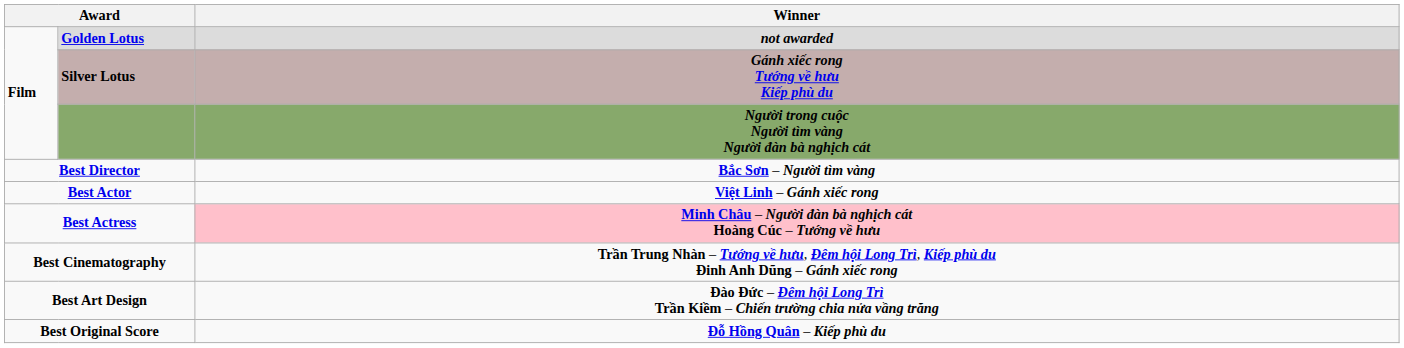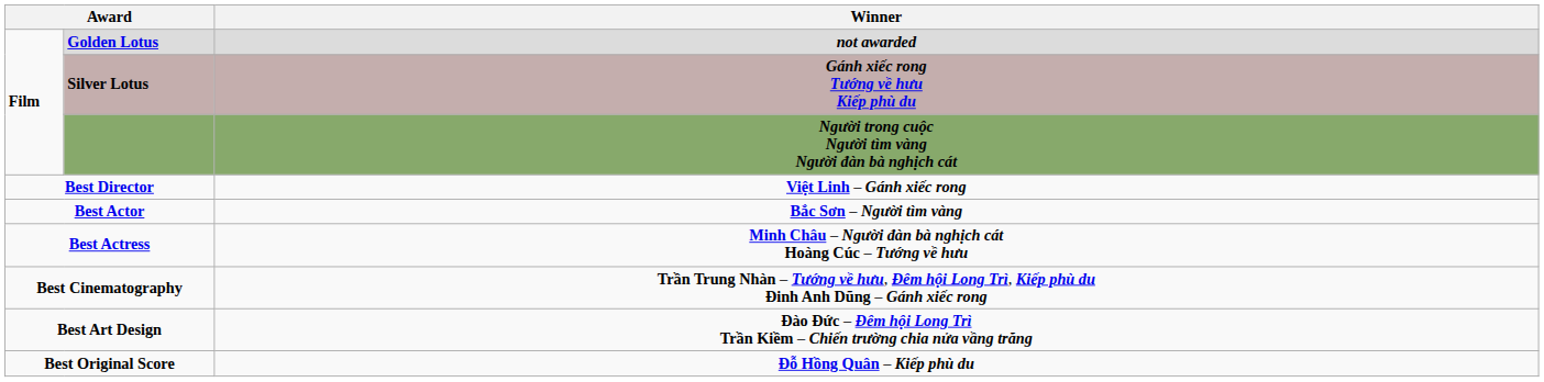Best Director | Winner: Bắc Sơn – Người tìm vàng -> Việt Linh – Gánh xiếc rong
Best Actor | Winner: Việt Linh – Gánh xiếc rong -> Bắc Sơn – Người tìm vàng
Best Actress | Winner: pink background -> no background
